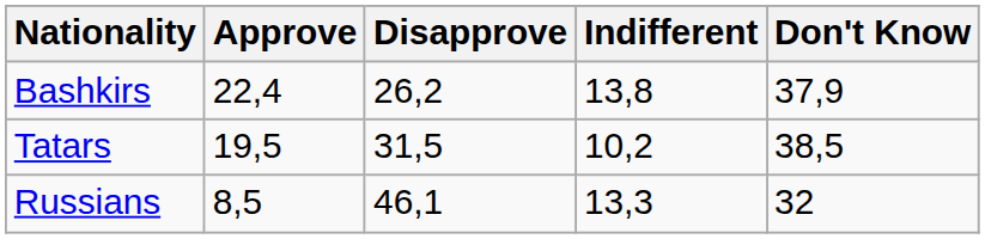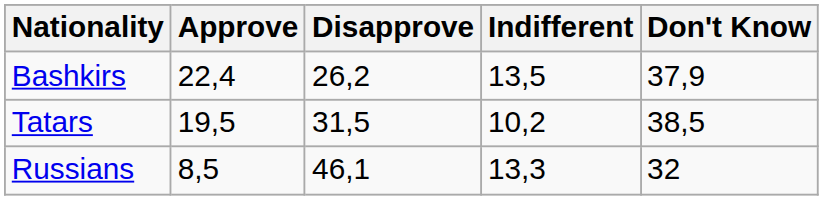Bashkirs | Indifferent: 13,8 -> 13,5
